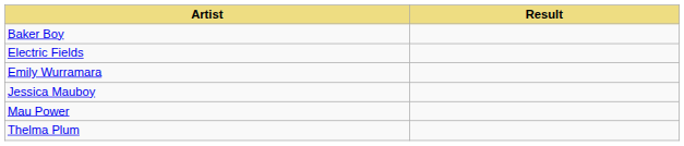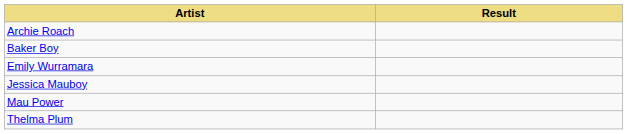+ row: Archie Roach
- row: Electric Fields
